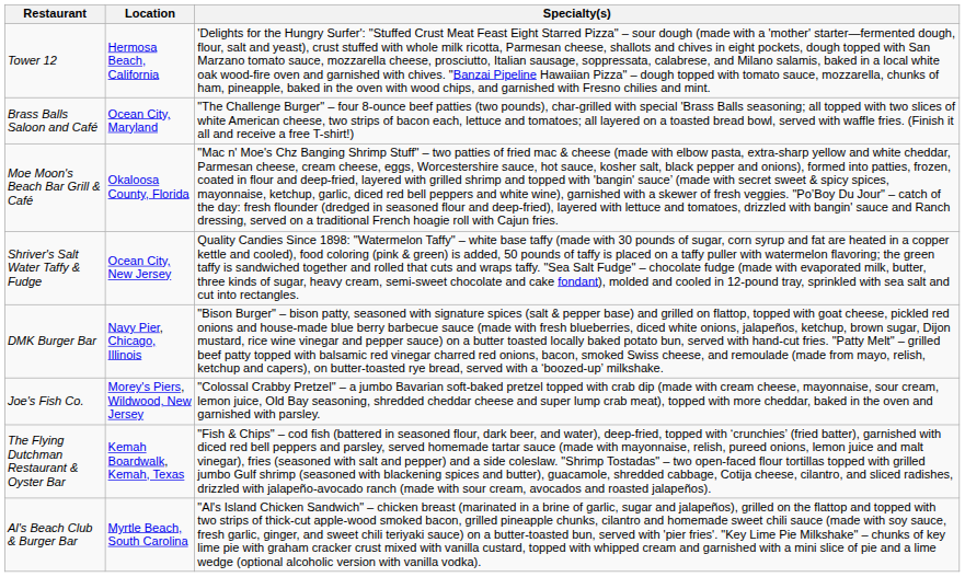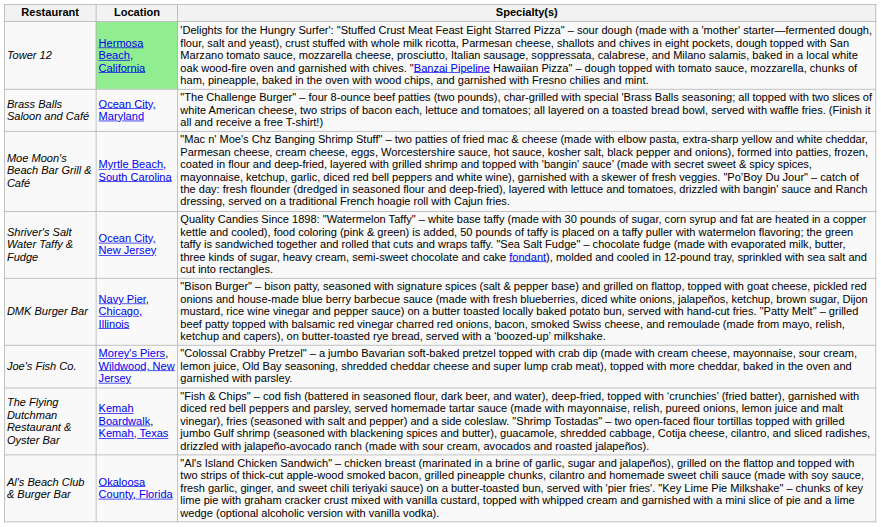Tower 12 | Location: no background -> lightgreen background
Moe Moon's Beach Bar Grill & Café | Location: Okaloosa County, Florida -> Myrtle Beach, South Carolina
Al's Beach Club & Burger Bar | Location: Myrtle Beach, South Carolina -> Okaloosa County, Florida
